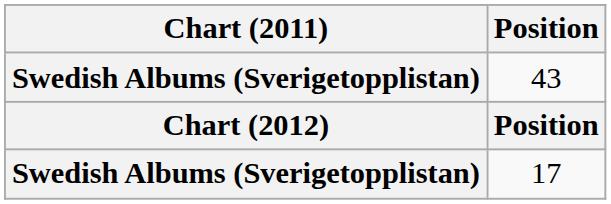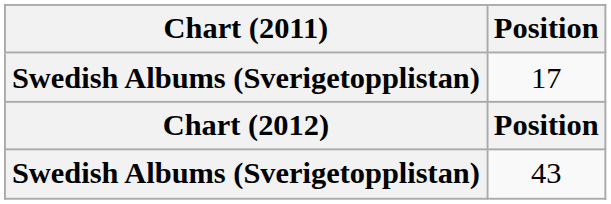rows swapped: 17 <-> 43
